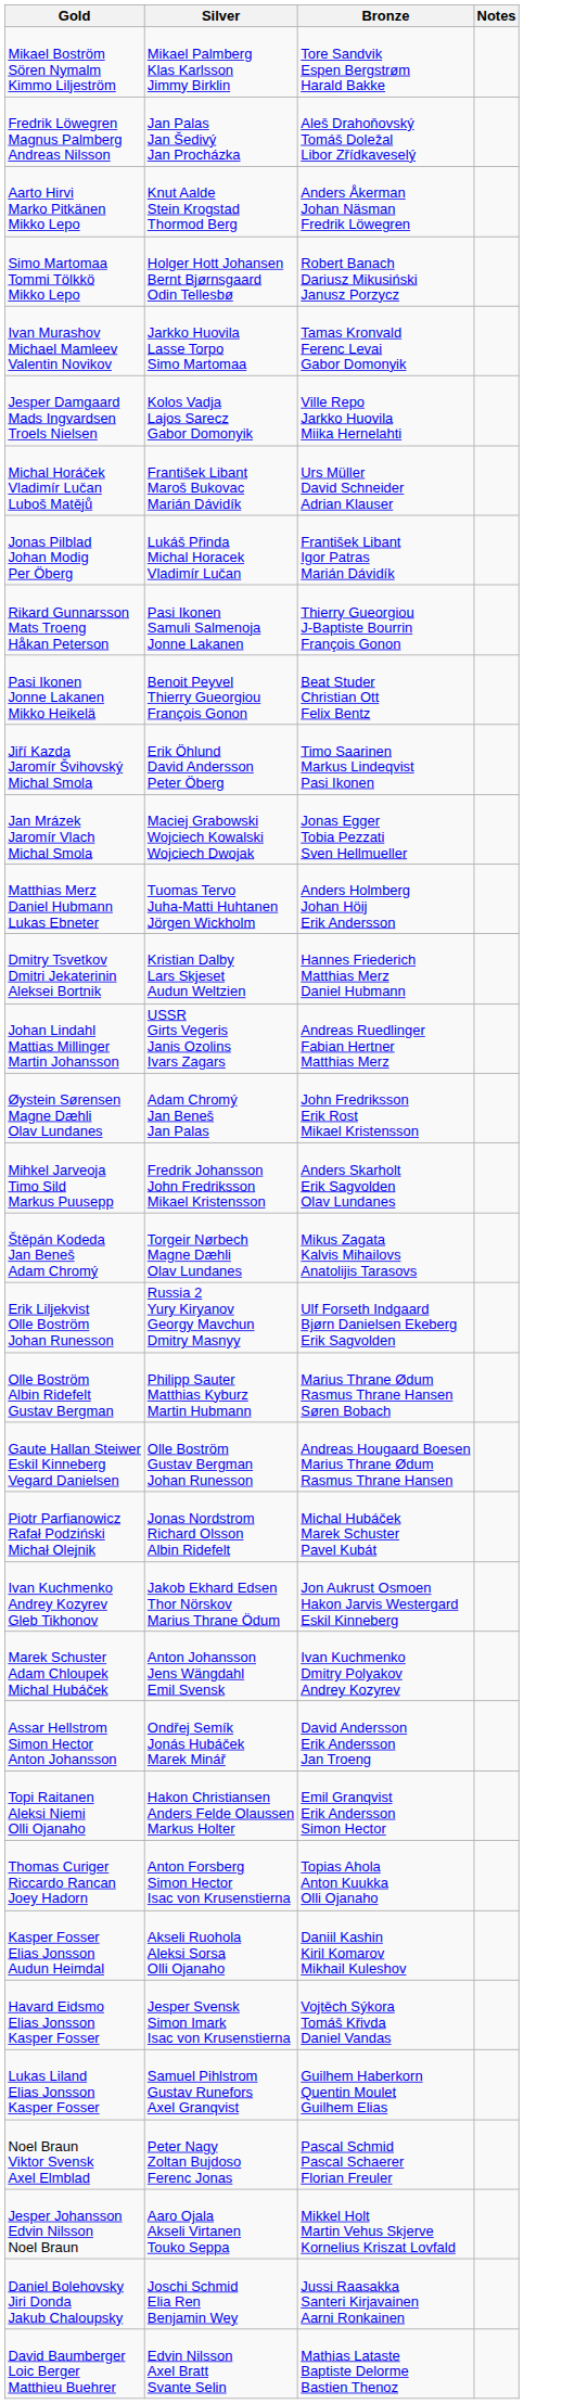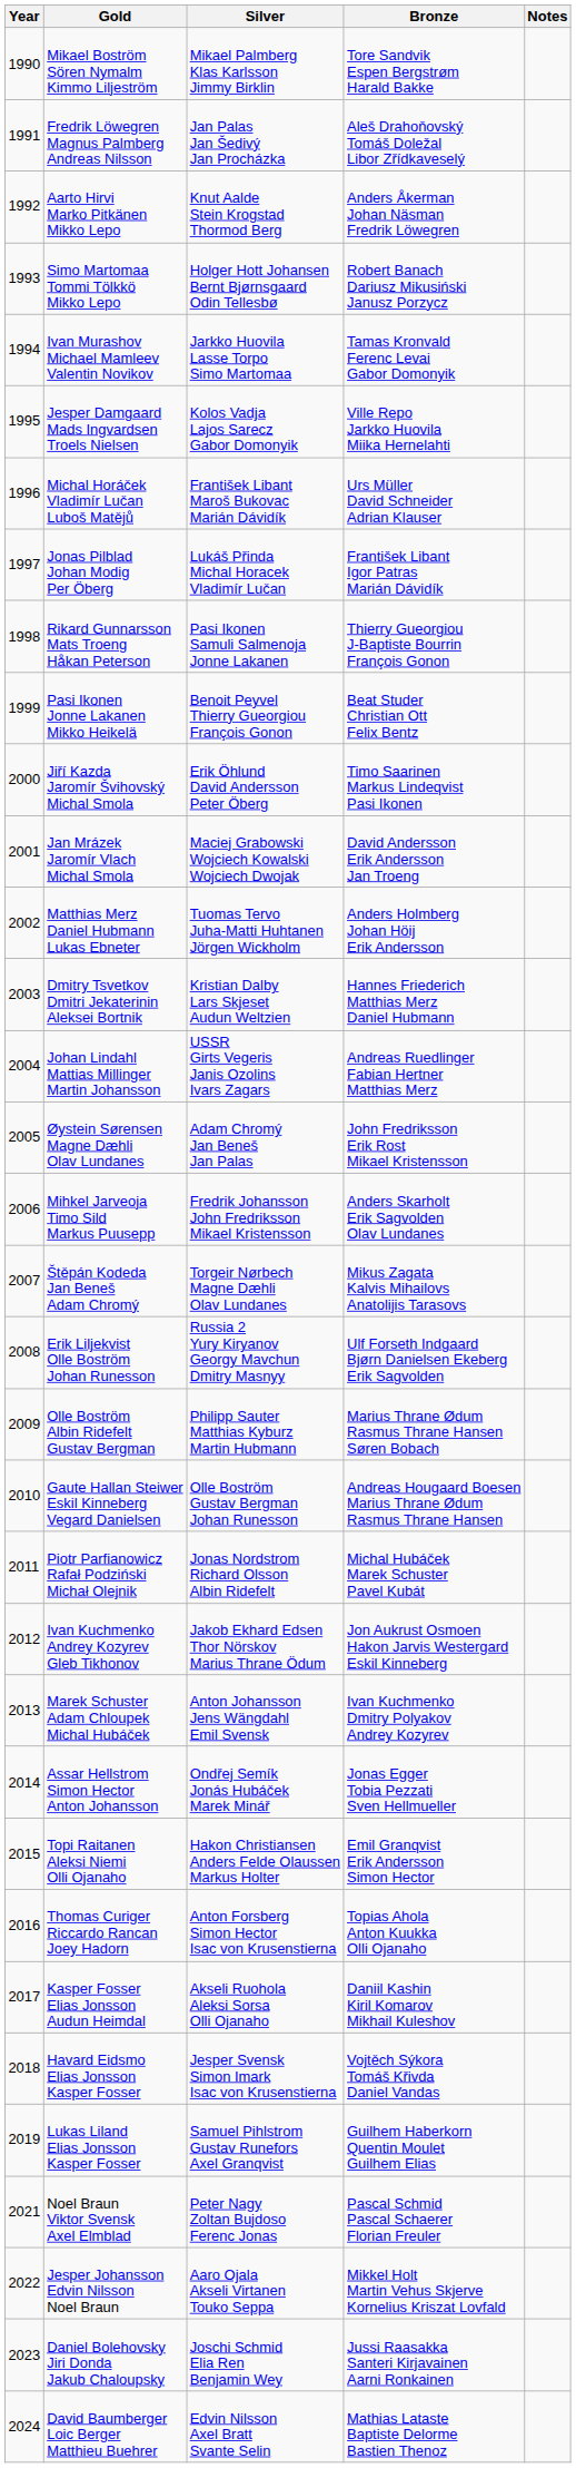+ column: Year | 1990 | 1991 | 1992 | 1993 | 1994 | 1995 | 1996 | 1997 | 1998 | 1999 | 2000 | 2001 | 2002 | 2003 | 2004 | 2005 | 2006 | 2007 | 2008 | 2009 | 2010 | 2011 | 2012 | 2013 | 2014 | 2015 | 2016 | 2017 | 2018 | 2019 | 2021 | 2022 | 2023 | 2024
Jan Mrázek Jaromír Vlach Michal Smola | Bronze: Jonas Egger Tobia Pezzati Sven Hellmueller -> David Andersson Erik Andersson Jan Troeng
Assar Hellstrom Simon Hector Anton Johansson | Bronze: David Andersson Erik Andersson Jan Troeng -> Jonas Egger Tobia Pezzati Sven Hellmueller
